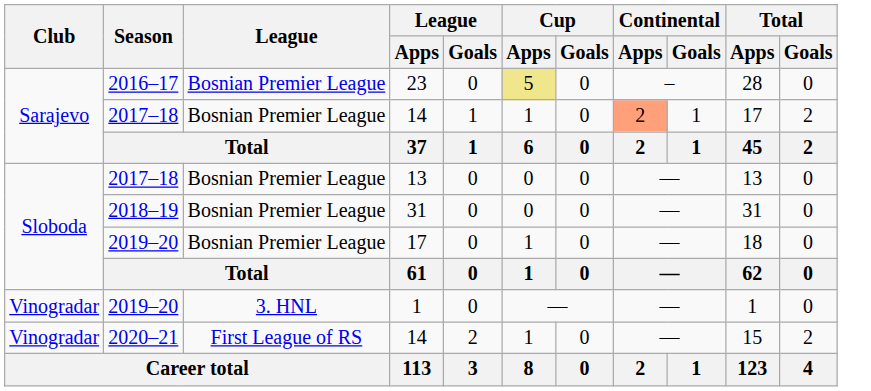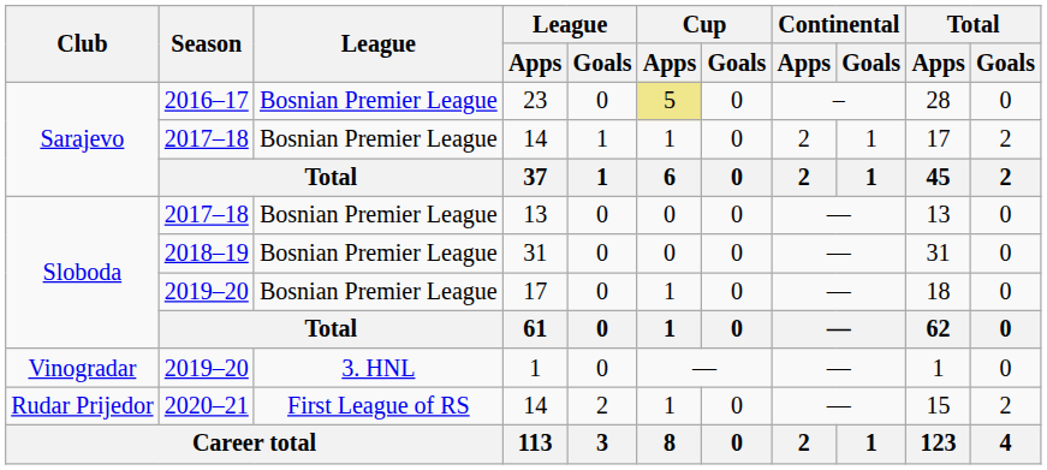2017–18 / 14 | Continental / Apps: lightsalmon background -> no background
2020–21 / 14 | Club: Vinogradar -> Rudar Prijedor
